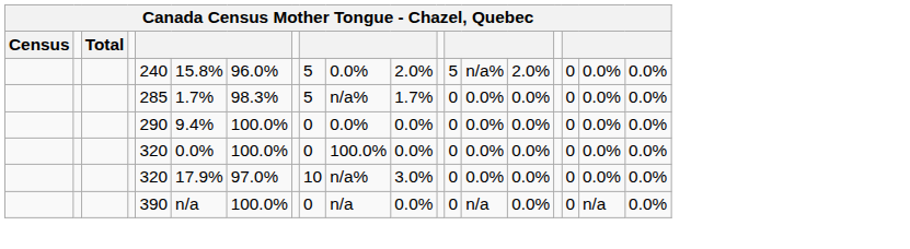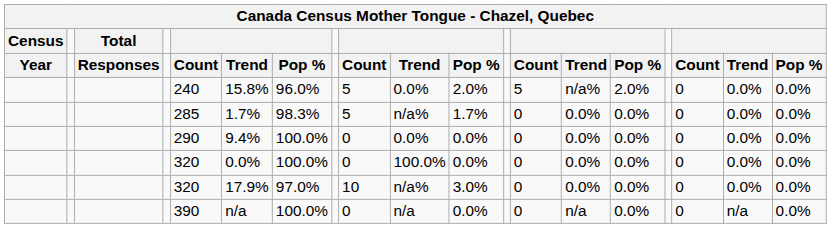+ row: Year | Responses | Count | Trend | Pop % | Count | Trend | Pop % | Count | Trend | Pop % | Count | Trend | Pop %
